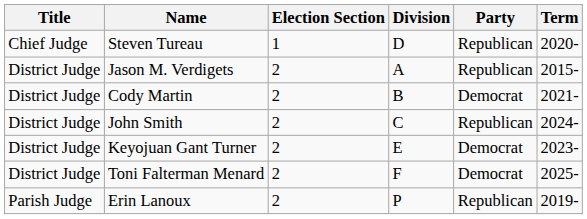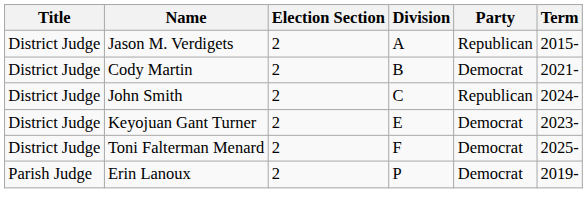- row: Chief Judge | Steven Tureau | 1 | D | Republican | 2020-
Erin Lanoux | Party: Republican -> Democrat
